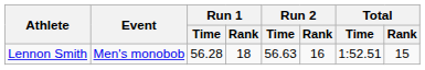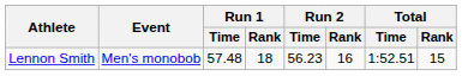Lennon Smith | Run 1 / Time: 56.28 -> 57.48
Lennon Smith | Run 2 / Time: 56.63 -> 56.23
